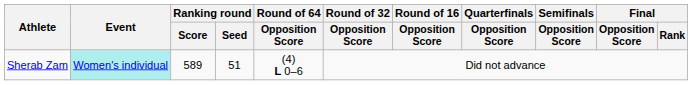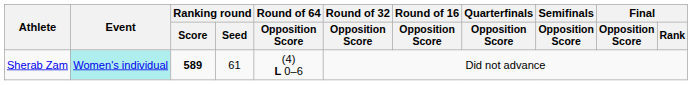Sherab Zam | Ranking round / Score: normal -> bold
Sherab Zam | Ranking round / Seed: 51 -> 61
